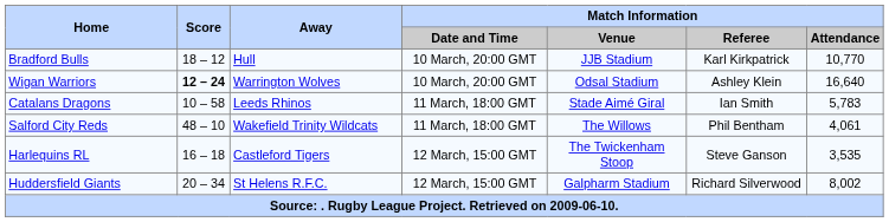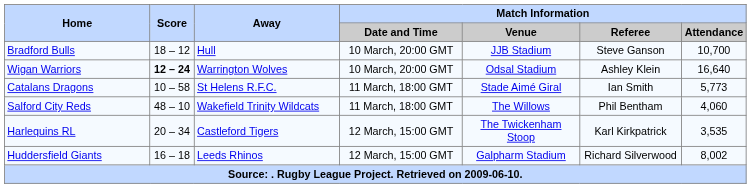Bradford Bulls | Match Information / Referee: Karl Kirkpatrick -> Steve Ganson
Bradford Bulls | Match Information / Attendance: 10,770 -> 10,700
Catalans Dragons | Away: Leeds Rhinos -> St Helens R.F.C.
Catalans Dragons | Match Information / Attendance: 5,783 -> 5,773
Salford City Reds | Match Information / Attendance: 4,061 -> 4,060
Harlequins RL | Score: 16 – 18 -> 20 – 34
Harlequins RL | Match Information / Referee: Steve Ganson -> Karl Kirkpatrick
Huddersfield Giants | Score: 20 – 34 -> 16 – 18
Huddersfield Giants | Away: St Helens R.F.C. -> Leeds Rhinos
